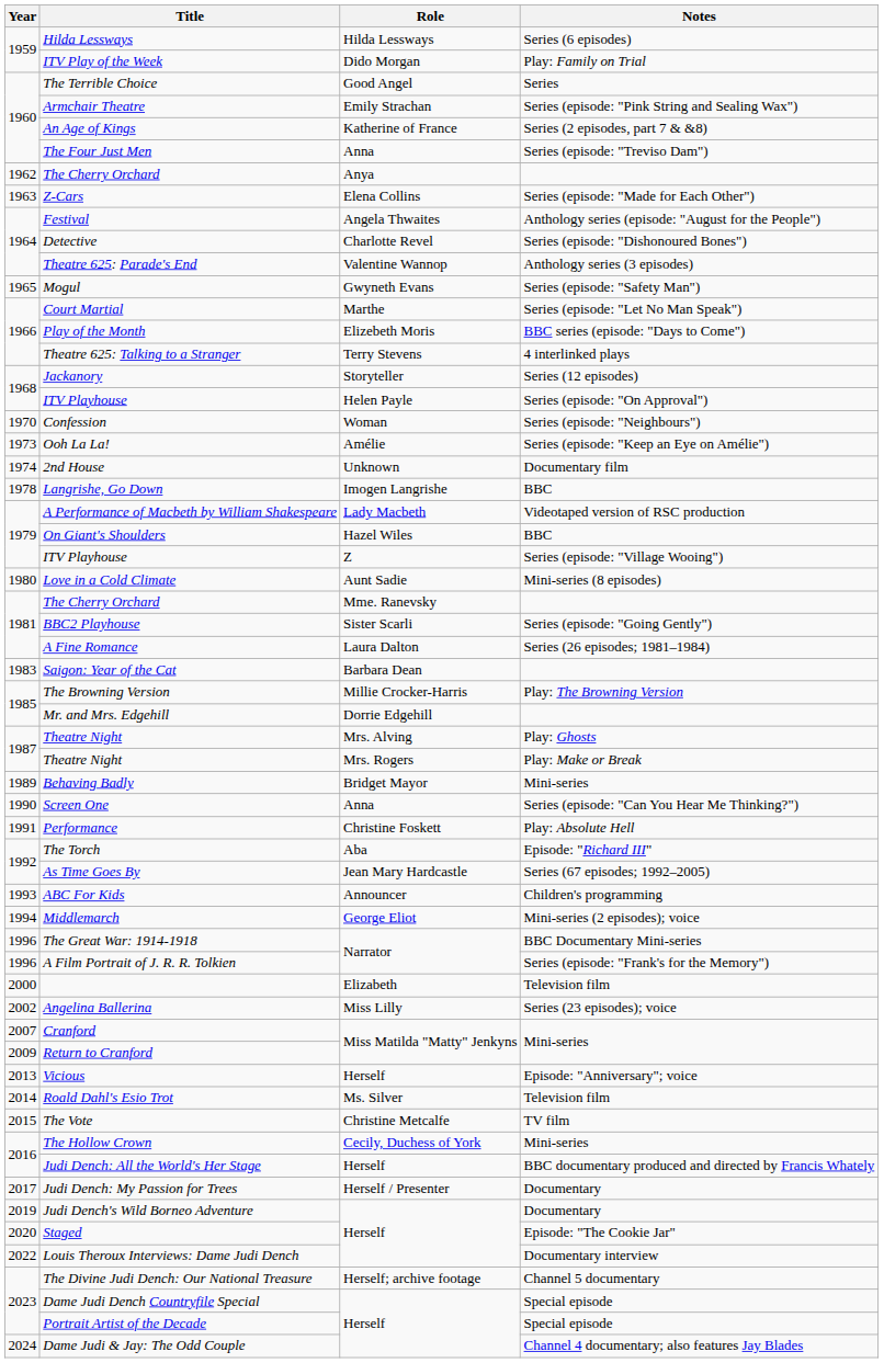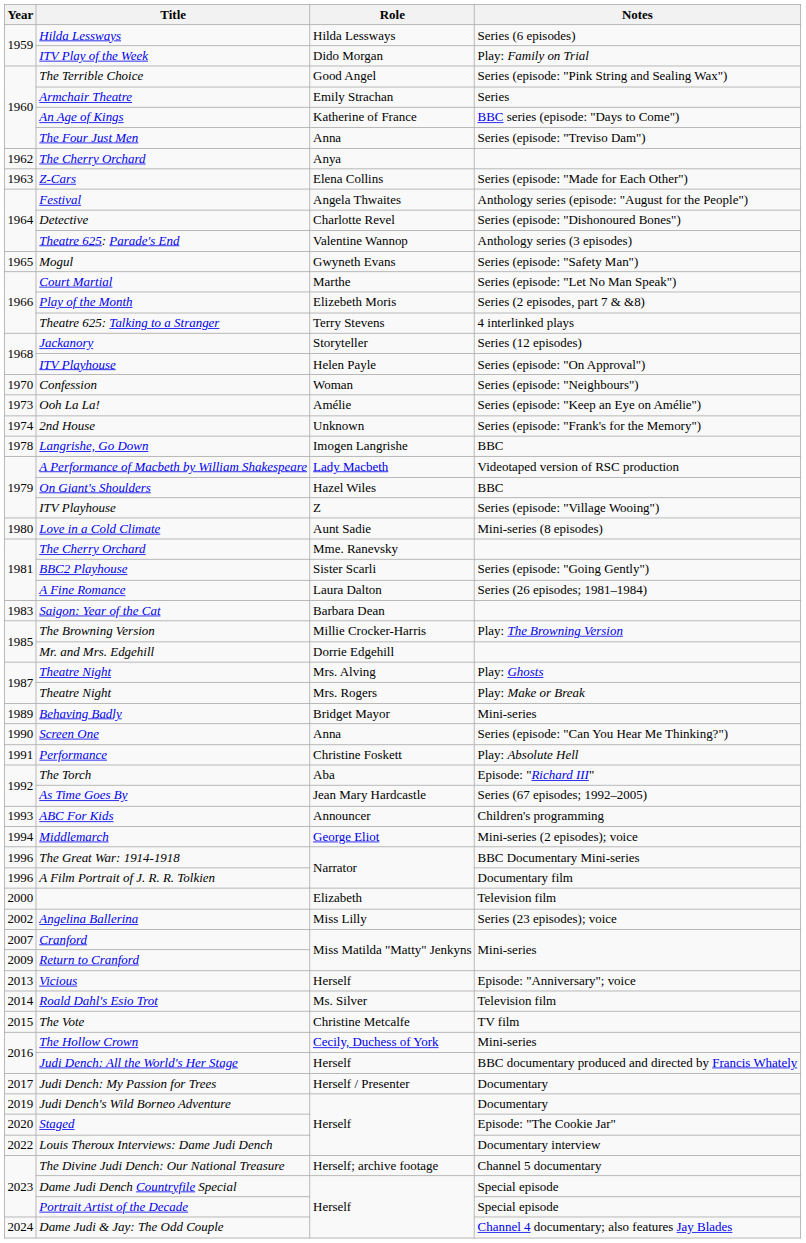The Terrible Choice | Notes: Series -> Series (episode: "Pink String and Sealing Wax")
Armchair Theatre | Notes: Series (episode: "Pink String and Sealing Wax") -> Series
An Age of Kings | Notes: Series (2 episodes, part 7 & &8) -> BBC series (episode: "Days to Come")
Play of the Month | Notes: BBC series (episode: "Days to Come") -> Series (2 episodes, part 7 & &8)
2nd House | Notes: Documentary film -> Series (episode: "Frank's for the Memory")
A Film Portrait of J. R. R. Tolkien | Notes: Series (episode: "Frank's for the Memory") -> Documentary film
